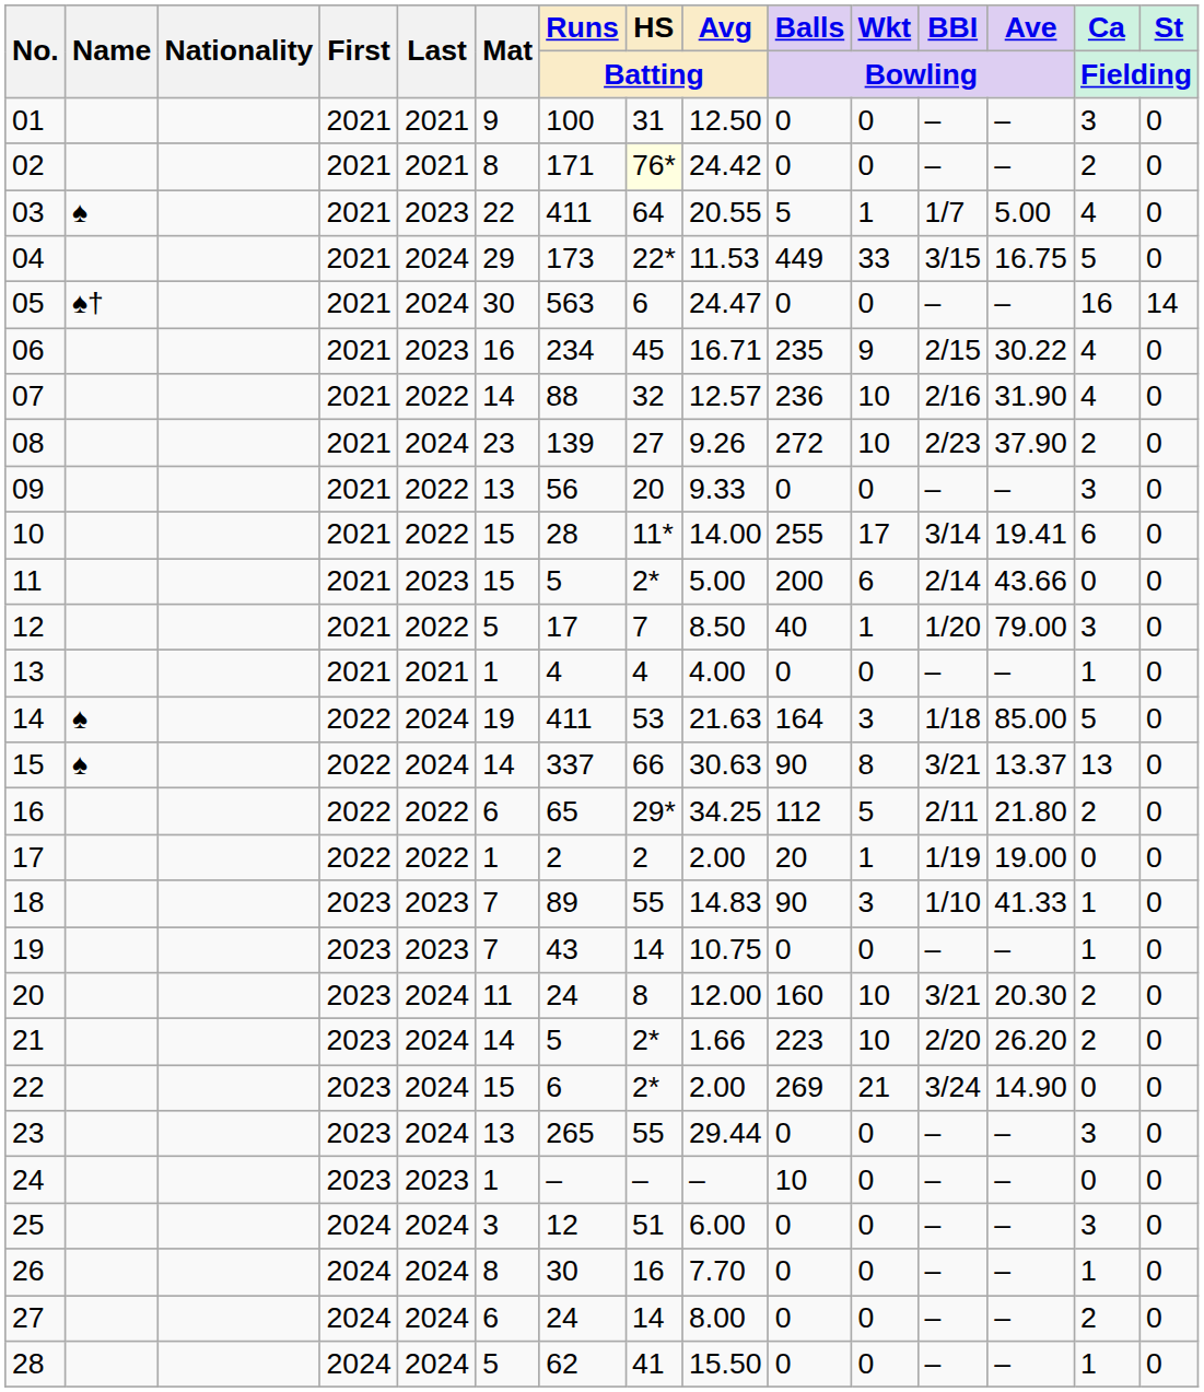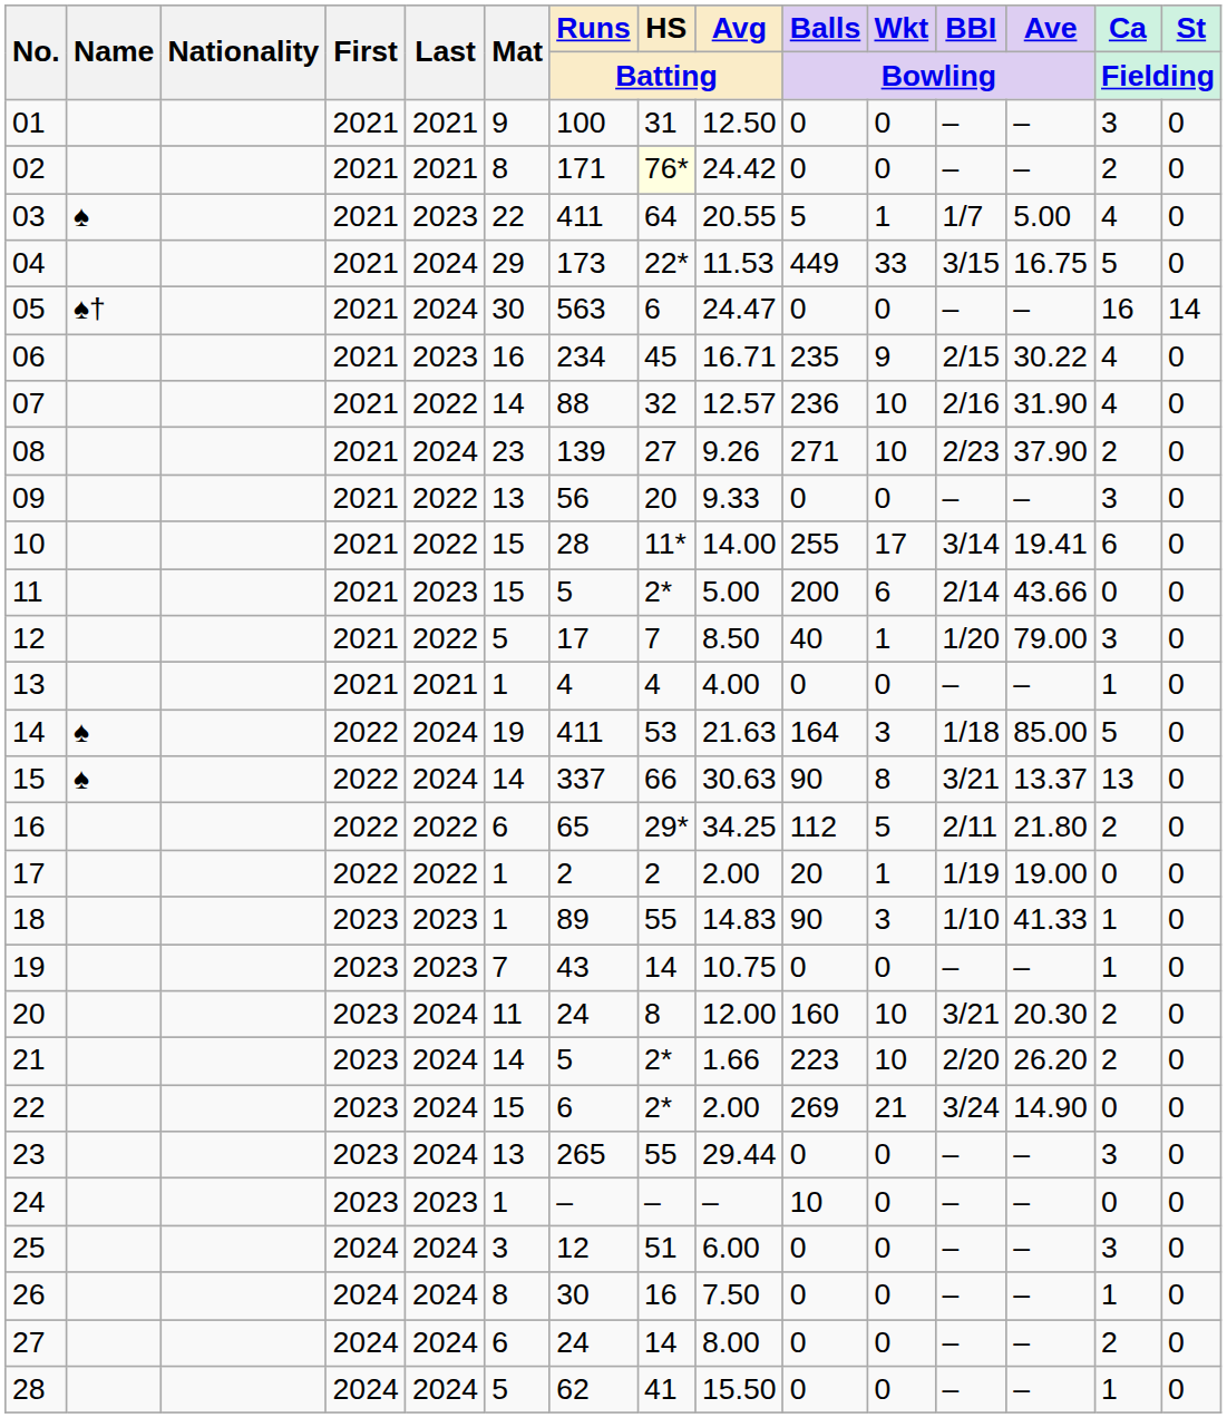08 | Balls / Bowling: 272 -> 271
18 | Mat: 7 -> 1
26 | Avg / Batting: 7.70 -> 7.50
